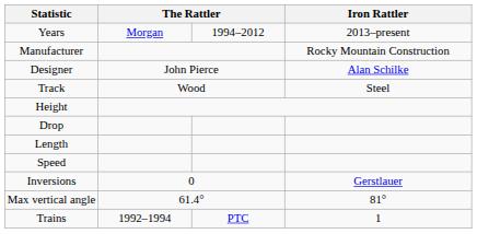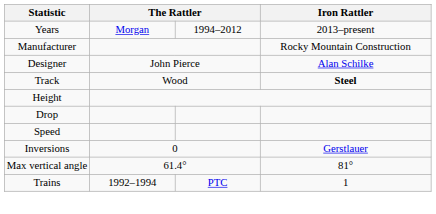Track | Iron Rattler: normal -> bold
- row: Length
